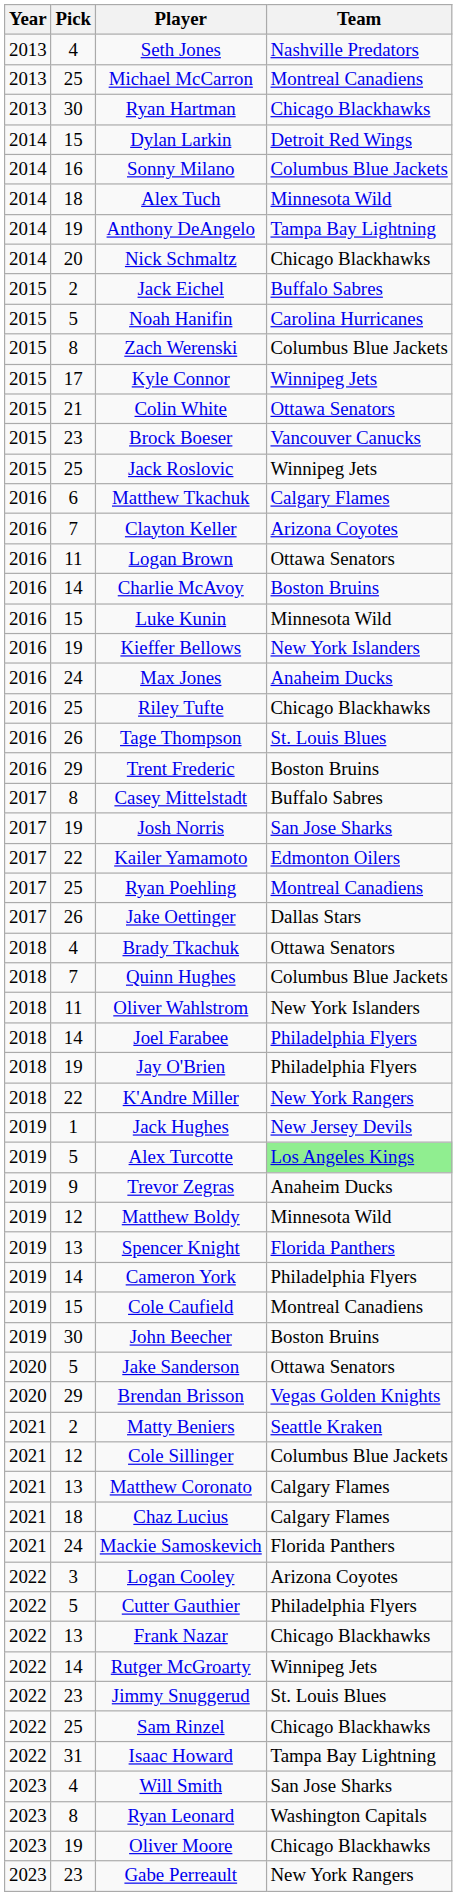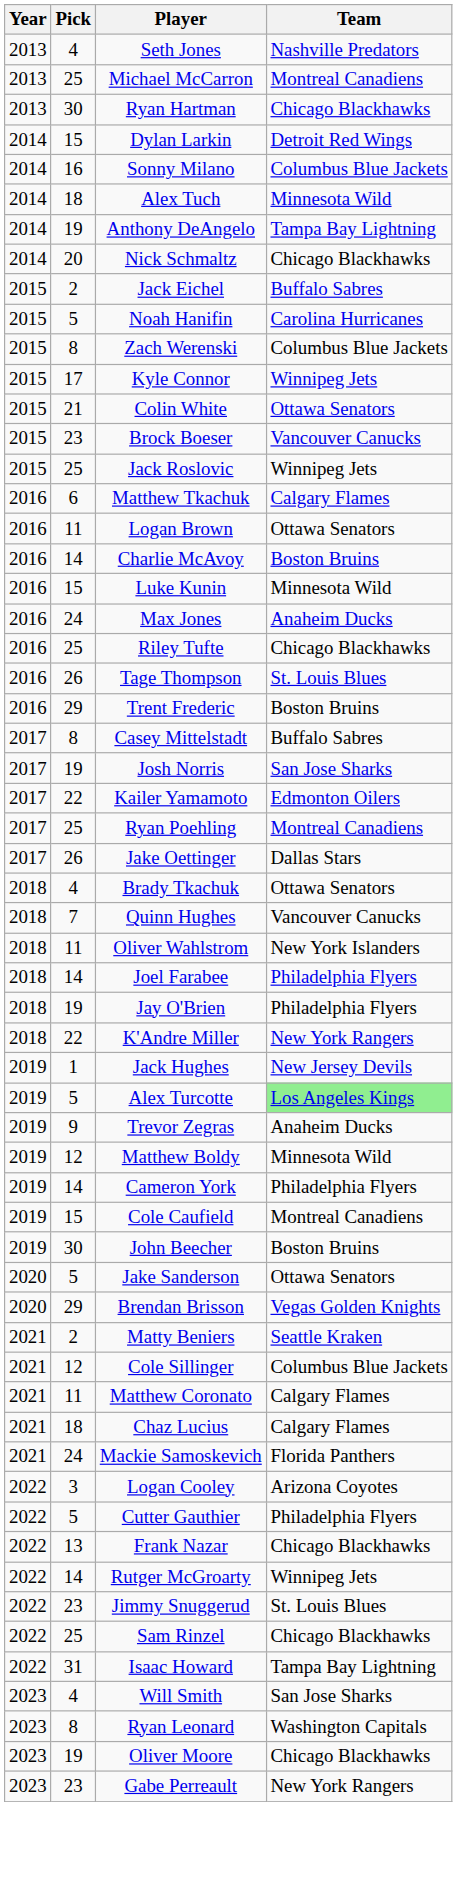- row: 2016 | 7 | Clayton Keller | Arizona Coyotes
- row: 2016 | 19 | Kieffer Bellows | New York Islanders
Quinn Hughes | Team: Columbus Blue Jackets -> Vancouver Canucks
- row: 2019 | 13 | Spencer Knight | Florida Panthers
Matthew Coronato | Pick: 13 -> 11
